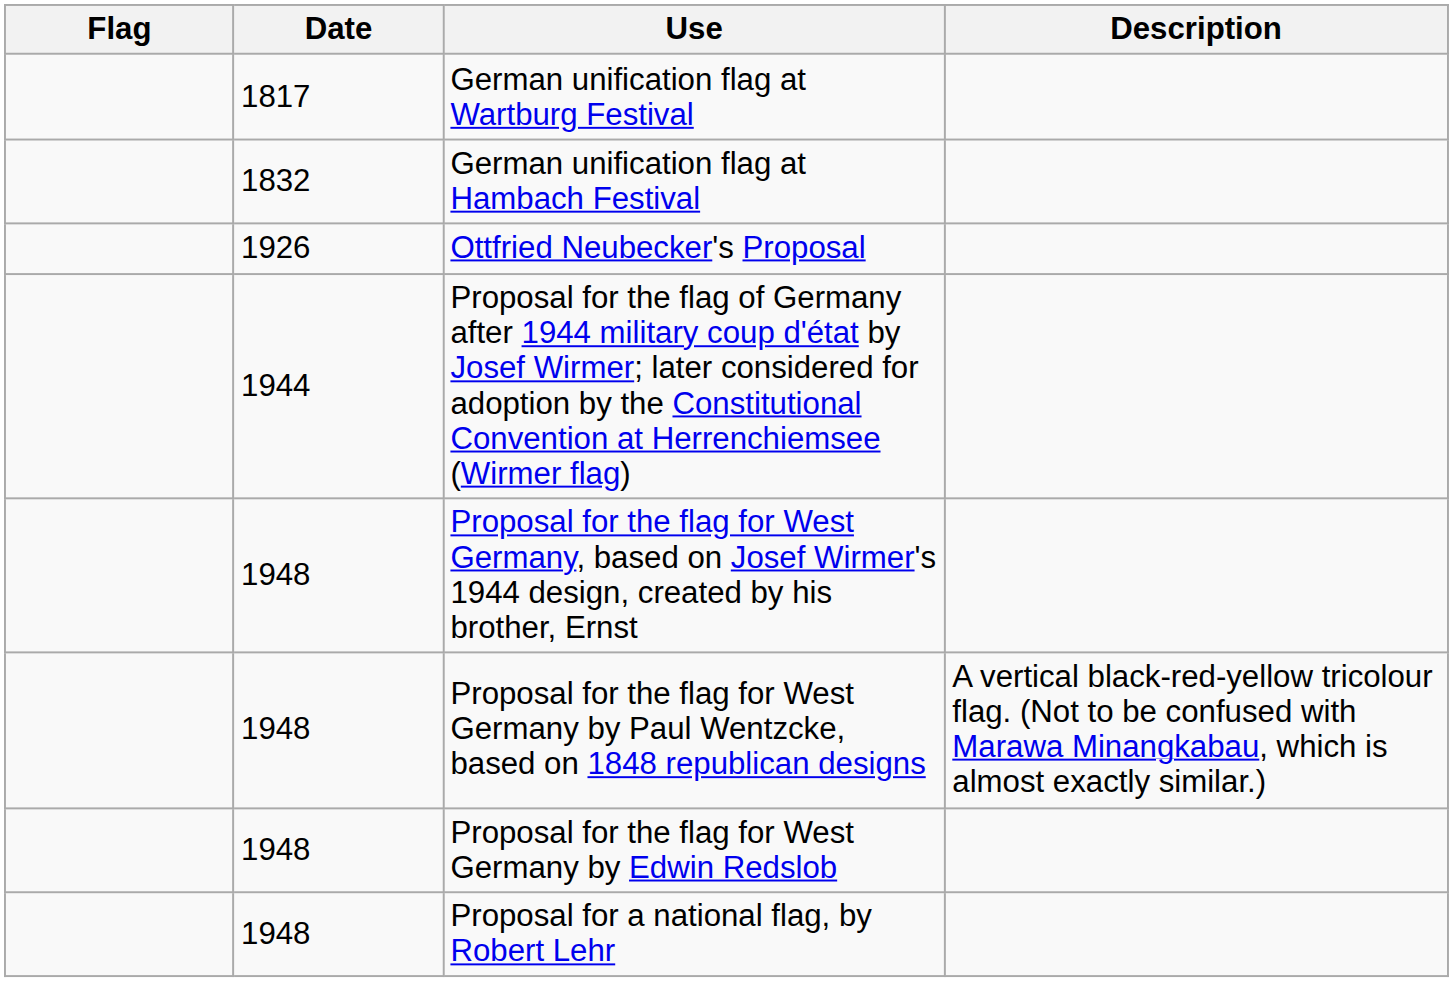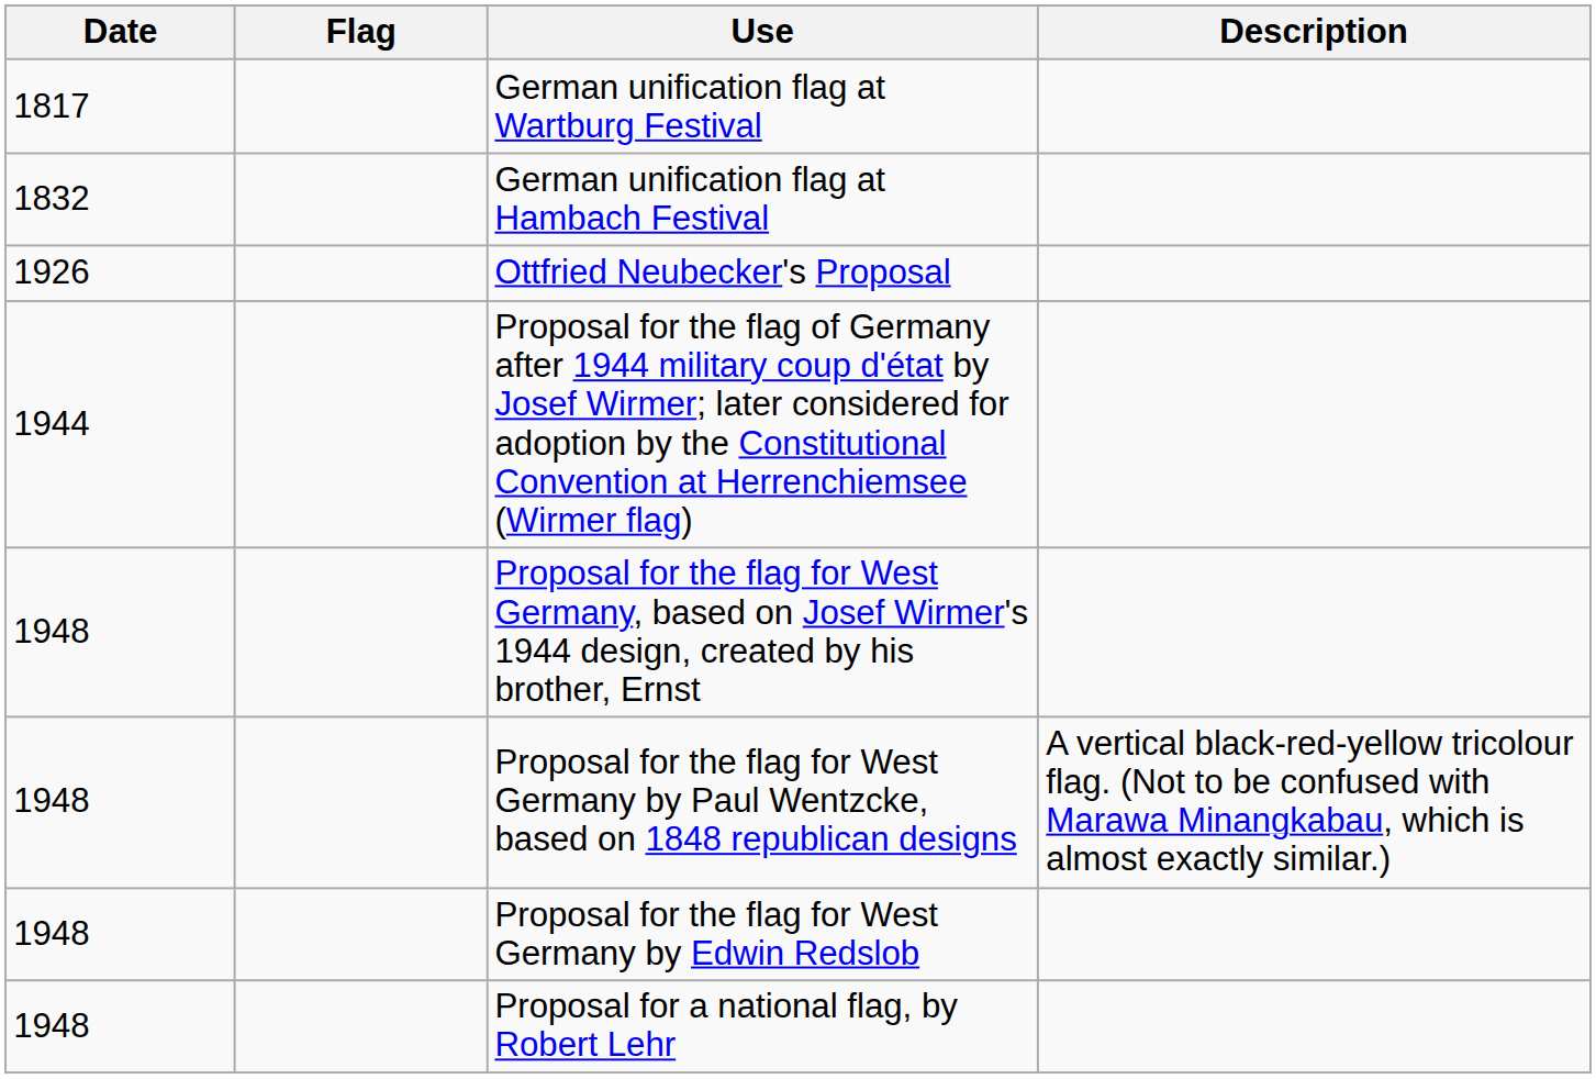columns swapped: Flag <-> Date
